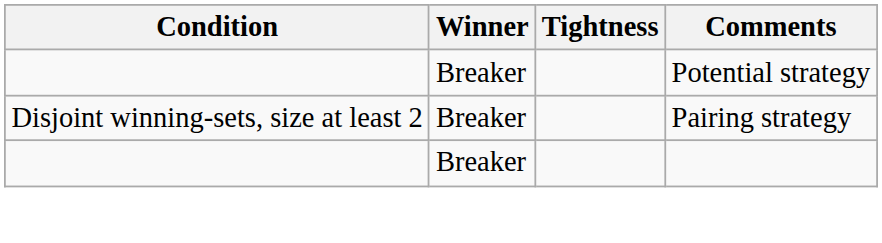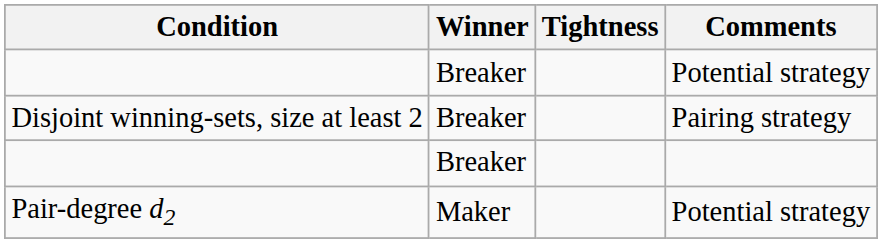+ row: Pair-degree d2 | Maker | Potential strategy
